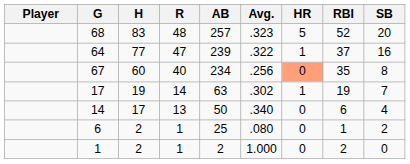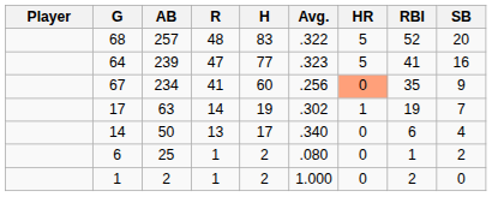columns swapped: AB <-> H
68 | Avg.: .323 -> .322
64 | Avg.: .322 -> .323
64 | HR: 1 -> 5
64 | RBI: 37 -> 41
67 | R: 40 -> 41
67 | SB: 8 -> 9
